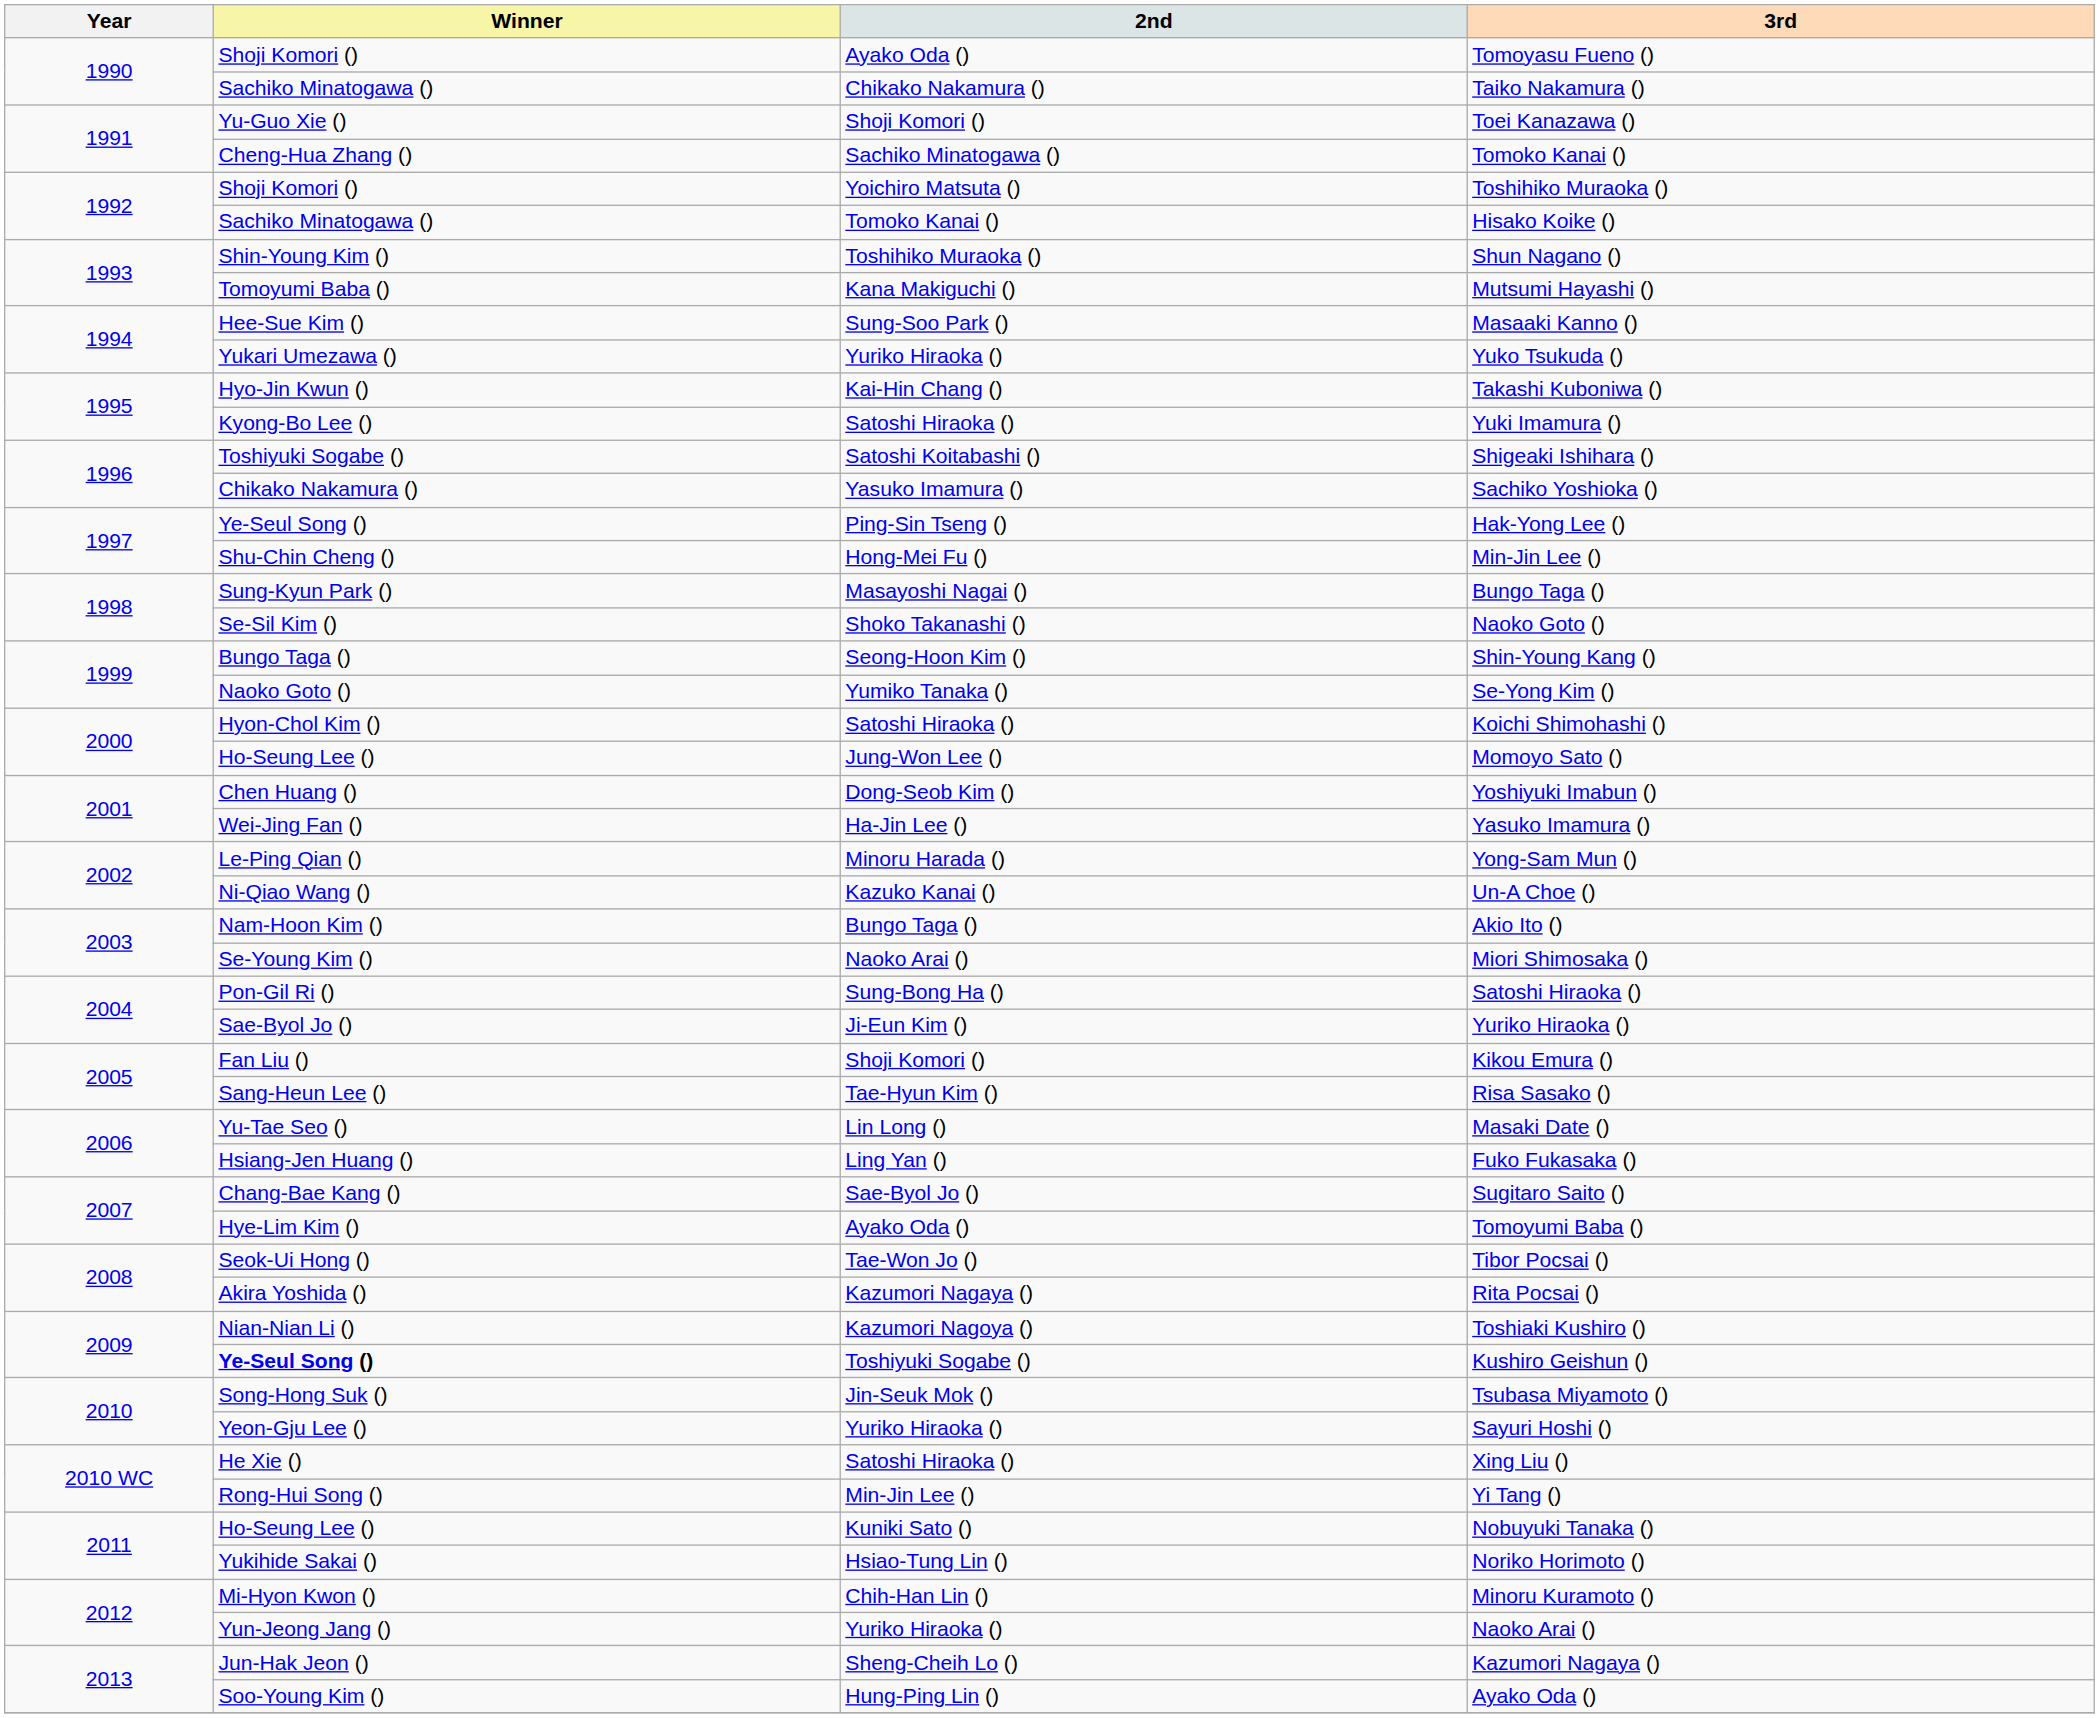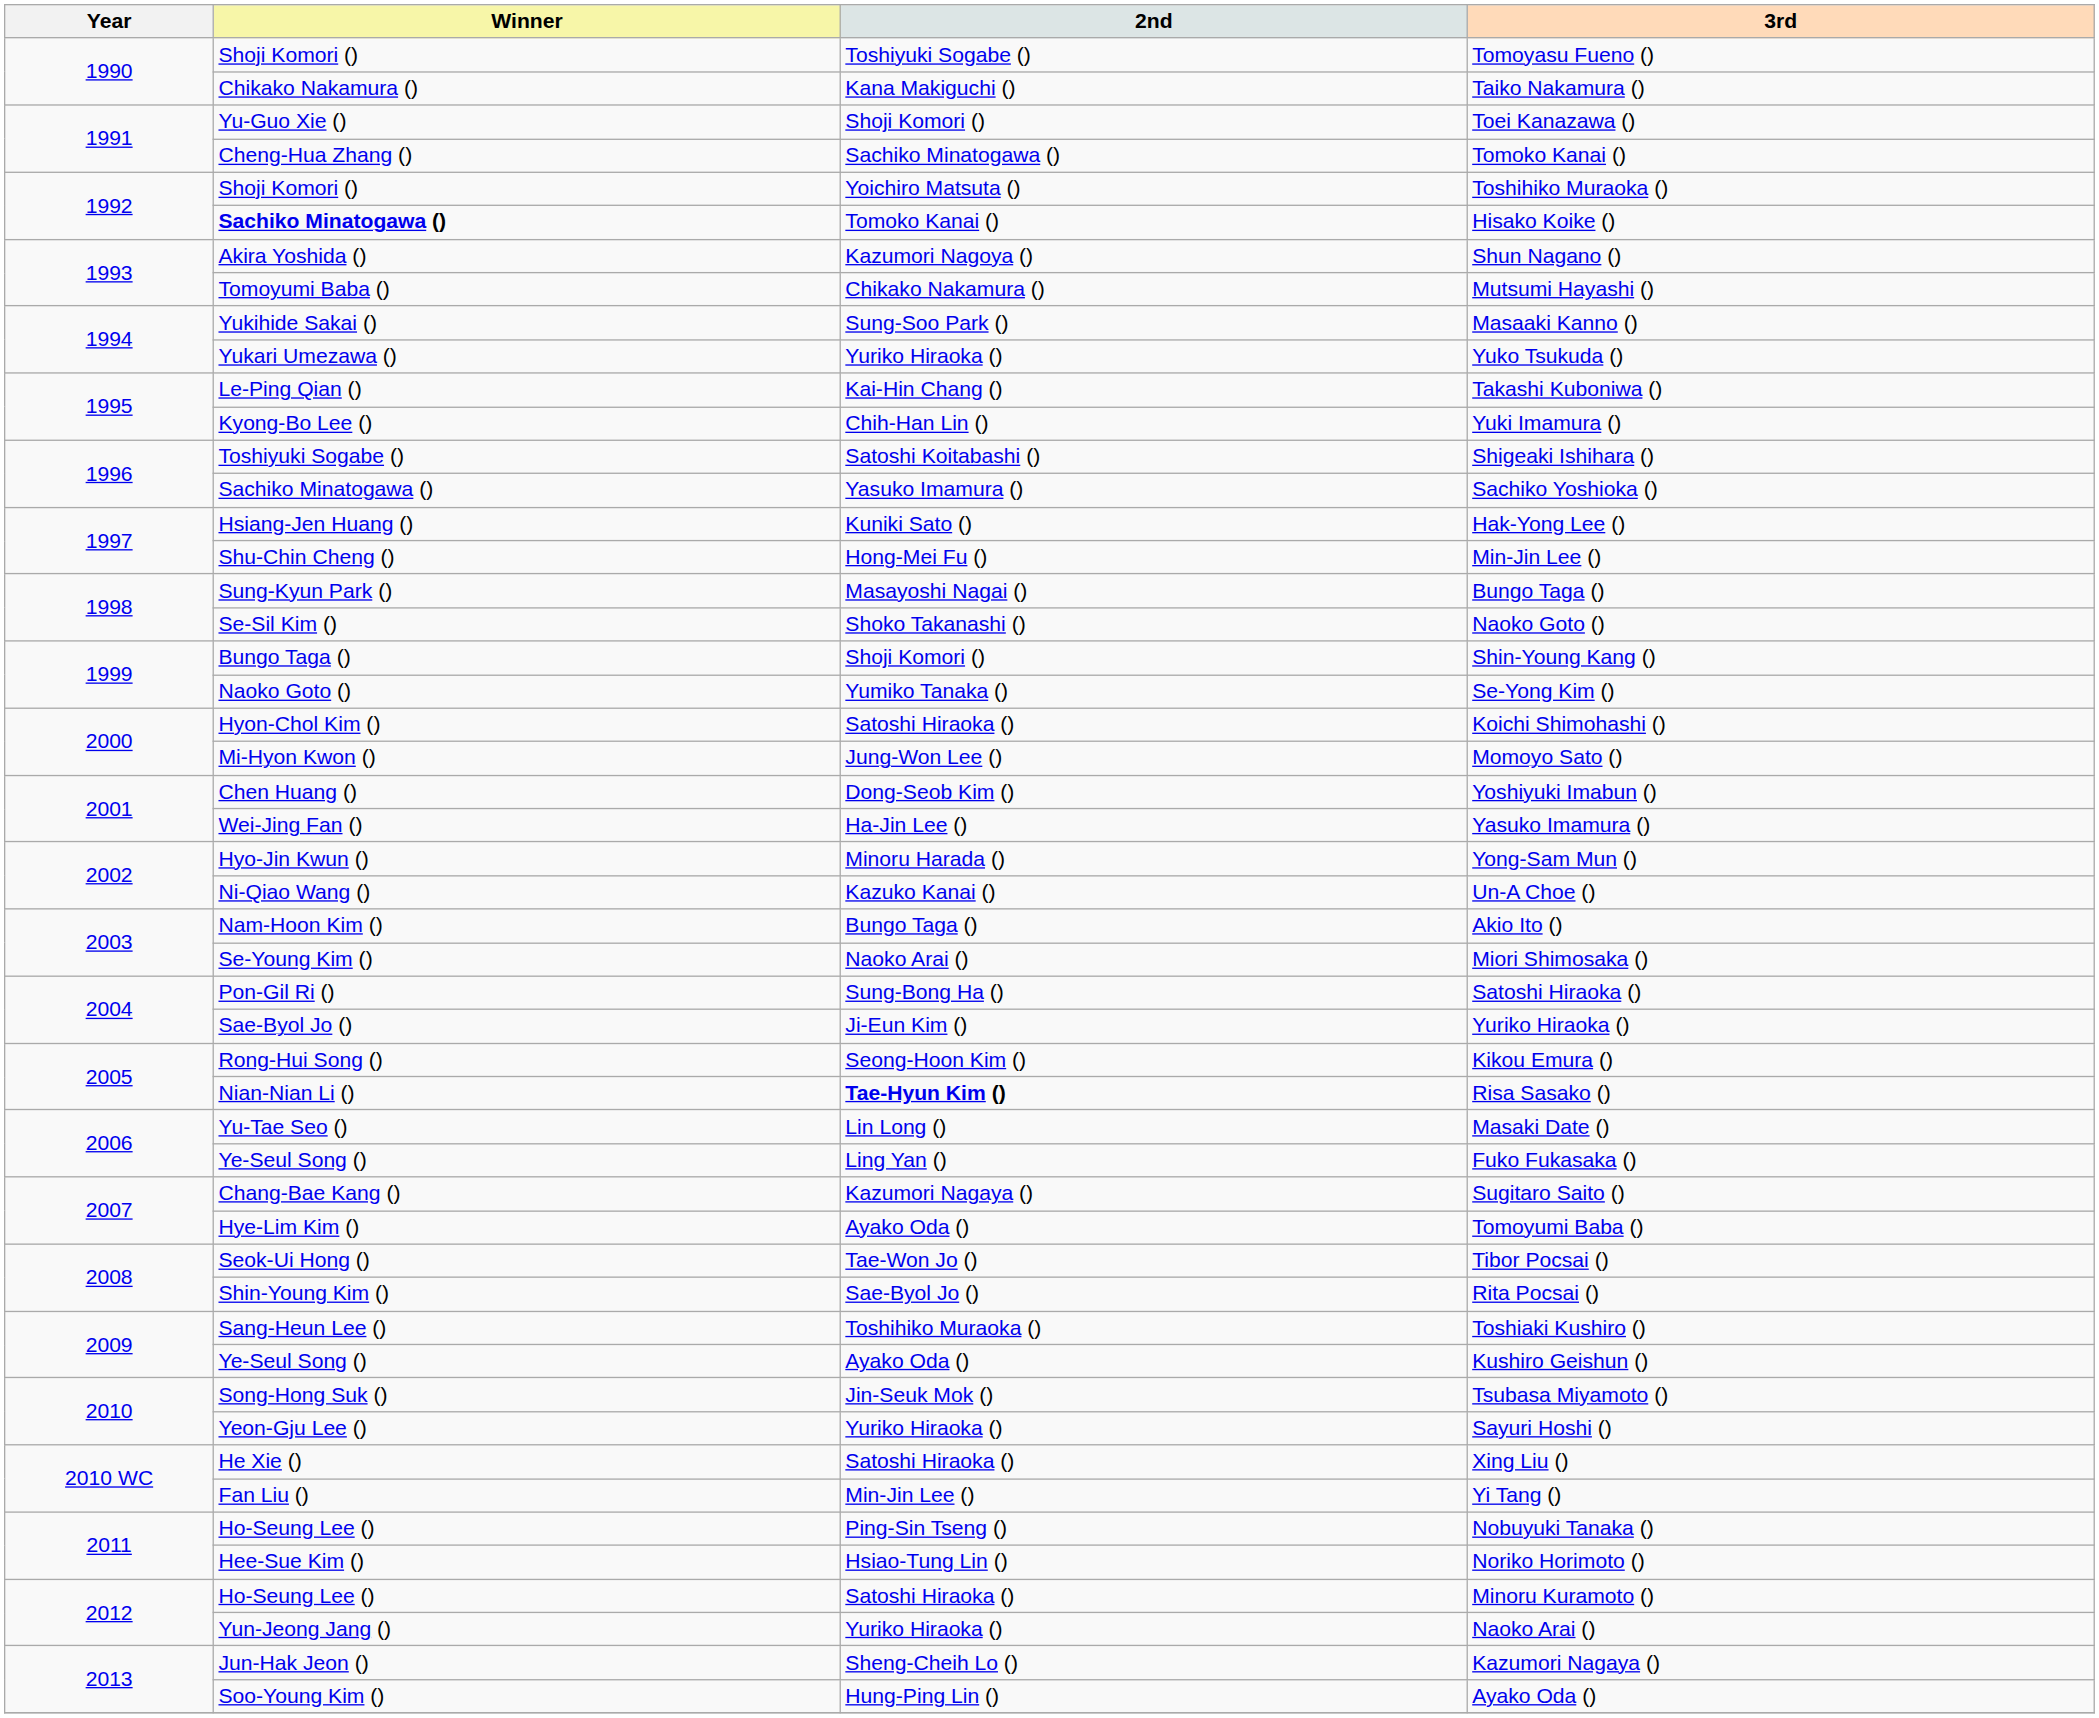Tomoyasu Fueno () | 2nd: Ayako Oda () -> Toshiyuki Sogabe ()
Taiko Nakamura () | Winner: Sachiko Minatogawa () -> Chikako Nakamura ()
Taiko Nakamura () | 2nd: Chikako Nakamura () -> Kana Makiguchi ()
Hisako Koike () | Winner: normal -> bold
Shun Nagano () | Winner: Shin-Young Kim () -> Akira Yoshida ()
Shun Nagano () | 2nd: Toshihiko Muraoka () -> Kazumori Nagoya ()
Mutsumi Hayashi () | 2nd: Kana Makiguchi () -> Chikako Nakamura ()
Masaaki Kanno () | Winner: Hee-Sue Kim () -> Yukihide Sakai ()
Takashi Kuboniwa () | Winner: Hyo-Jin Kwun () -> Le-Ping Qian ()
Yuki Imamura () | 2nd: Satoshi Hiraoka () -> Chih-Han Lin ()
Sachiko Yoshioka () | Winner: Chikako Nakamura () -> Sachiko Minatogawa ()
Hak-Yong Lee () | Winner: Ye-Seul Song () -> Hsiang-Jen Huang ()
Hak-Yong Lee () | 2nd: Ping-Sin Tseng () -> Kuniki Sato ()
Shin-Young Kang () | 2nd: Seong-Hoon Kim () -> Shoji Komori ()
Momoyo Sato () | Winner: Ho-Seung Lee () -> Mi-Hyon Kwon ()
Yong-Sam Mun () | Winner: Le-Ping Qian () -> Hyo-Jin Kwun ()
Kikou Emura () | Winner: Fan Liu () -> Rong-Hui Song ()
Kikou Emura () | 2nd: Shoji Komori () -> Seong-Hoon Kim ()
Risa Sasako () | Winner: Sang-Heun Lee () -> Nian-Nian Li ()
Risa Sasako () | 2nd: normal -> bold
Fuko Fukasaka () | Winner: Hsiang-Jen Huang () -> Ye-Seul Song ()
Sugitaro Saito () | 2nd: Sae-Byol Jo () -> Kazumori Nagaya ()
Rita Pocsai () | Winner: Akira Yoshida () -> Shin-Young Kim ()
Rita Pocsai () | 2nd: Kazumori Nagaya () -> Sae-Byol Jo ()
Toshiaki Kushiro () | Winner: Nian-Nian Li () -> Sang-Heun Lee ()
Toshiaki Kushiro () | 2nd: Kazumori Nagoya () -> Toshihiko Muraoka ()
Kushiro Geishun () | Winner: bold -> normal
Kushiro Geishun () | 2nd: Toshiyuki Sogabe () -> Ayako Oda ()
Yi Tang () | Winner: Rong-Hui Song () -> Fan Liu ()
Nobuyuki Tanaka () | 2nd: Kuniki Sato () -> Ping-Sin Tseng ()
Noriko Horimoto () | Winner: Yukihide Sakai () -> Hee-Sue Kim ()
Minoru Kuramoto () | Winner: Mi-Hyon Kwon () -> Ho-Seung Lee ()
Minoru Kuramoto () | 2nd: Chih-Han Lin () -> Satoshi Hiraoka ()
